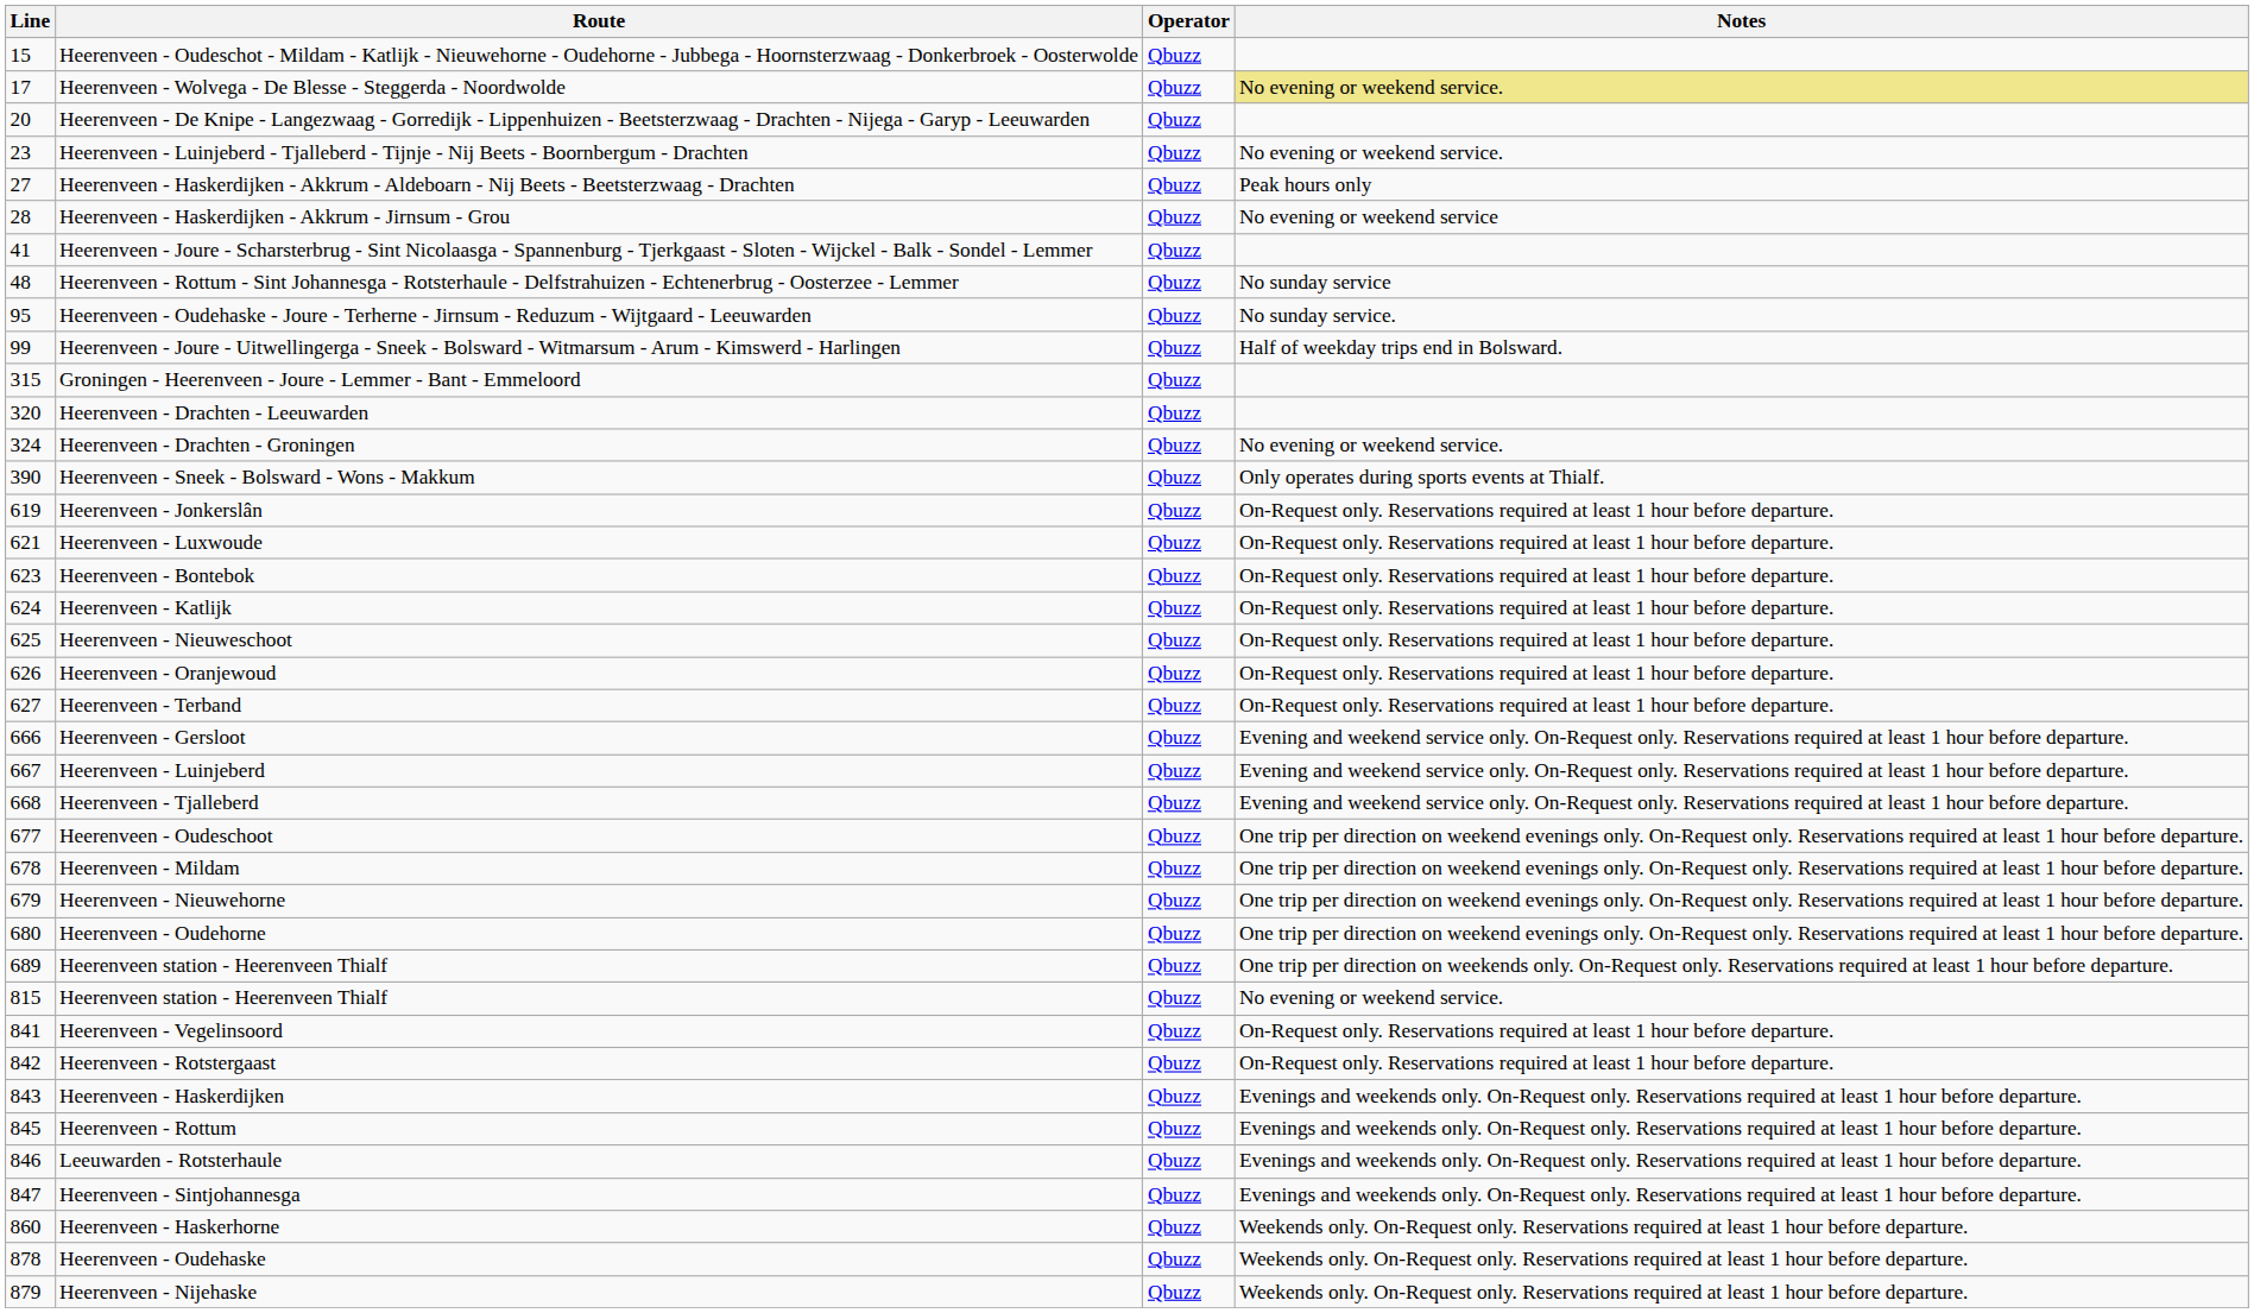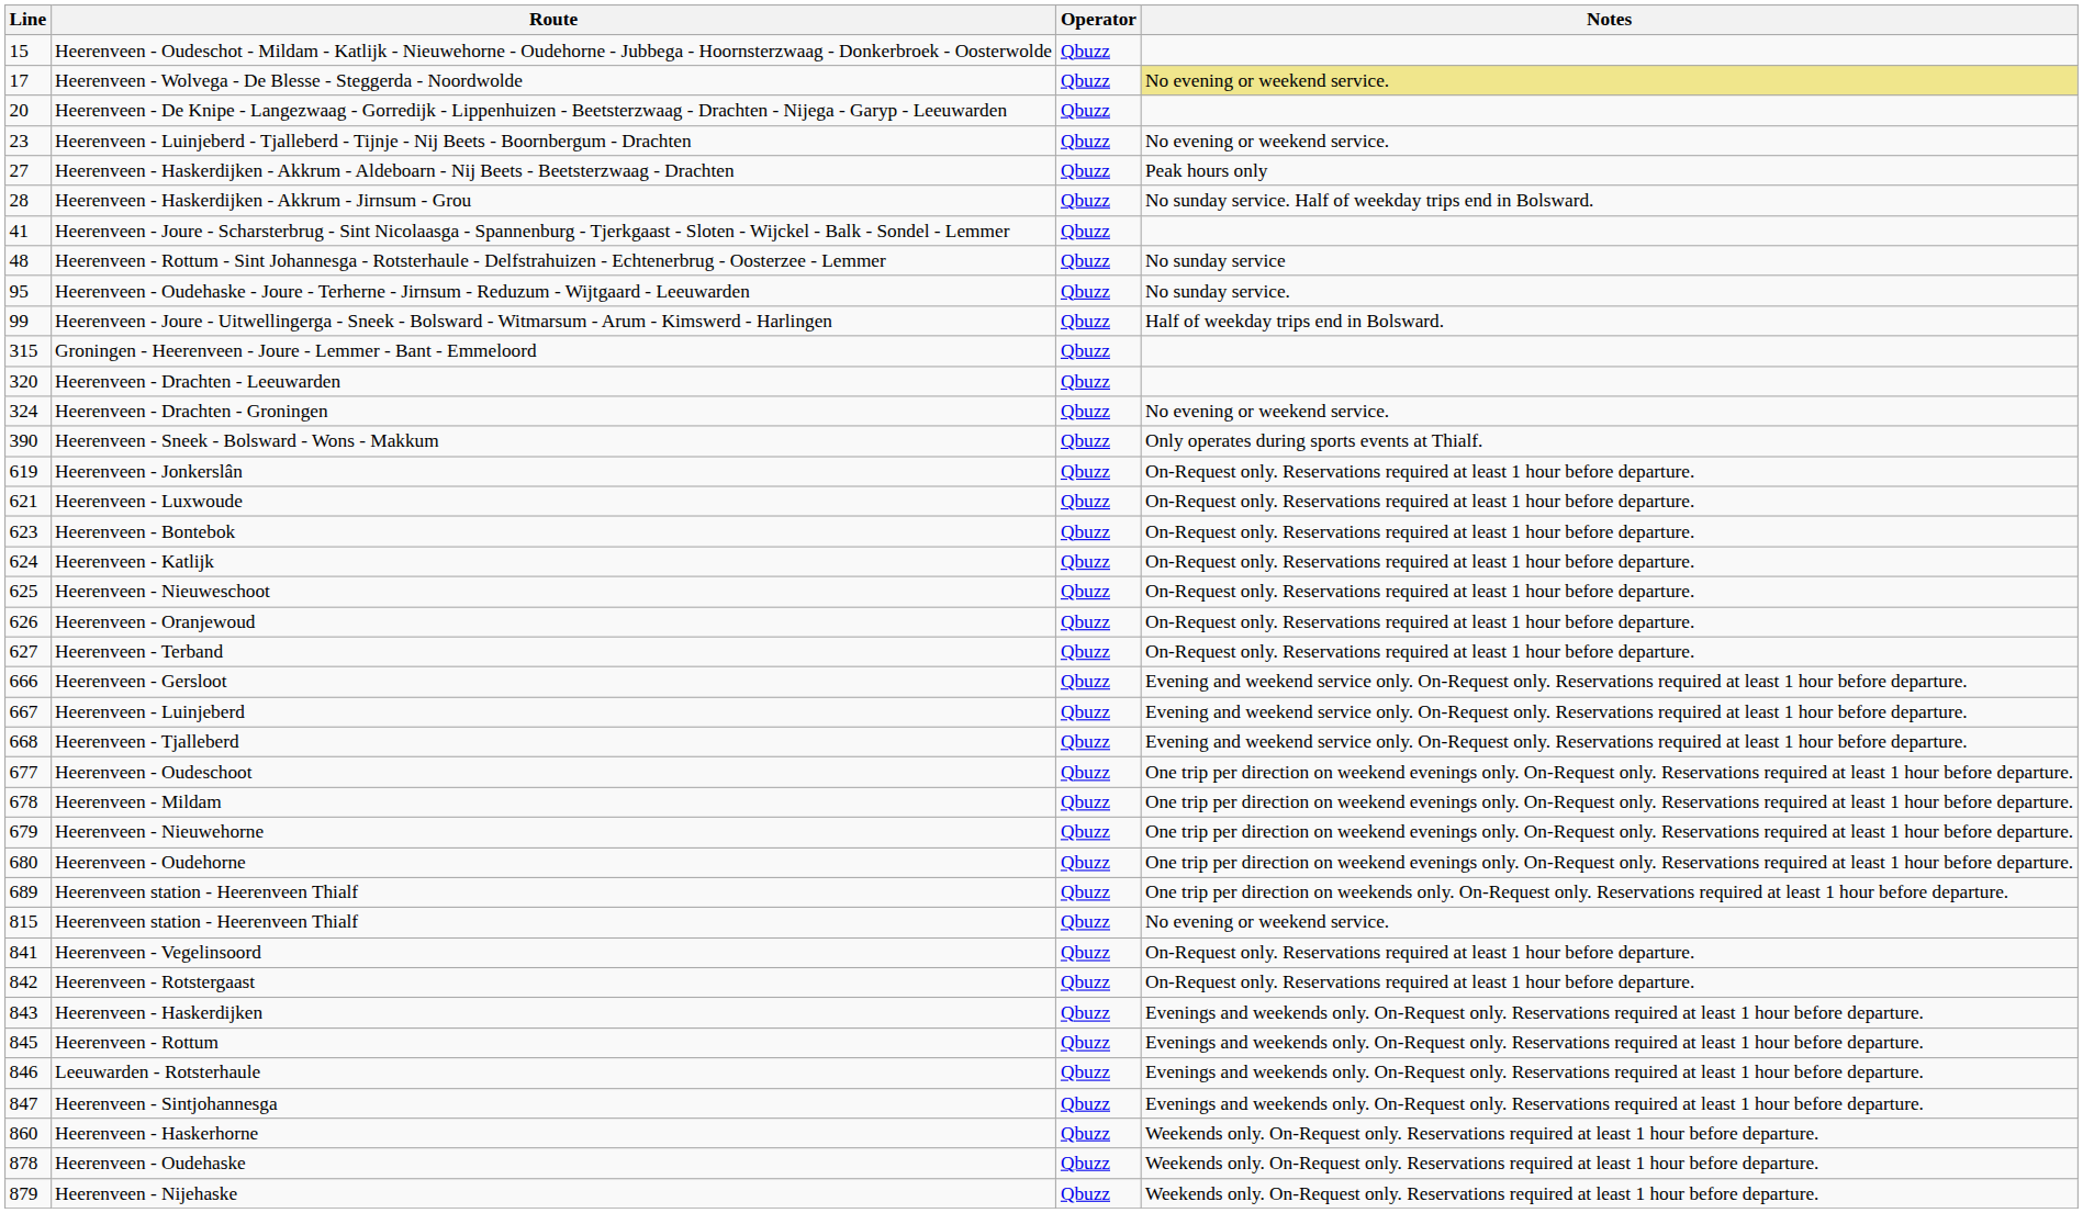Heerenveen - Haskerdijken - Akkrum - Jirnsum - Grou | Notes: No evening or weekend service -> No sunday service. Half of weekday trips end in Bolsward.
